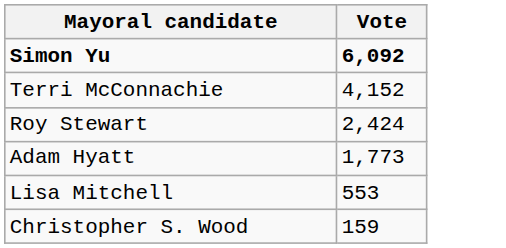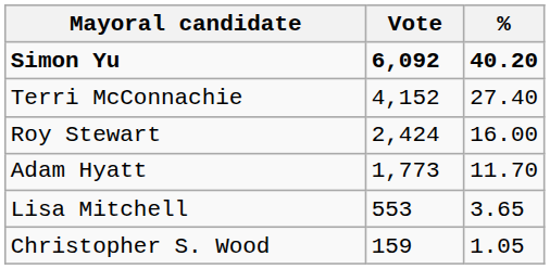+ column: % | 40.20 | 27.40 | 16.00 | 11.70 | 3.65 | 1.05
